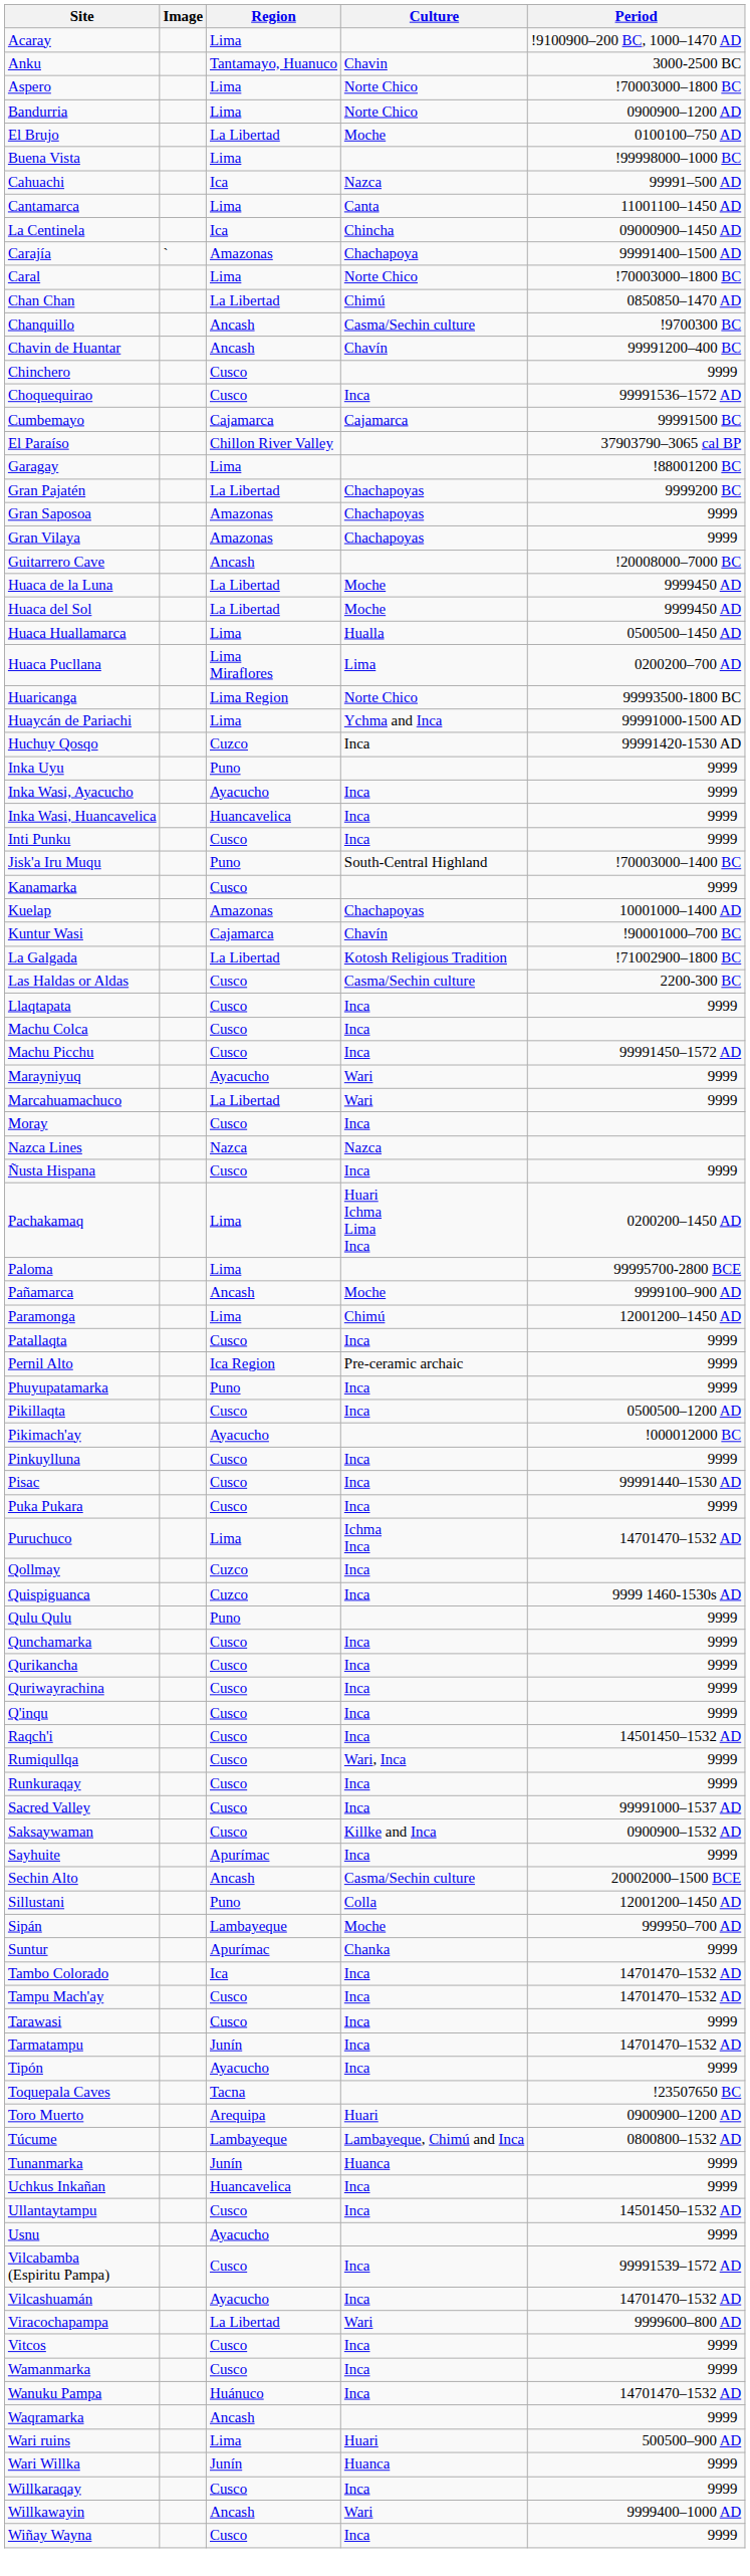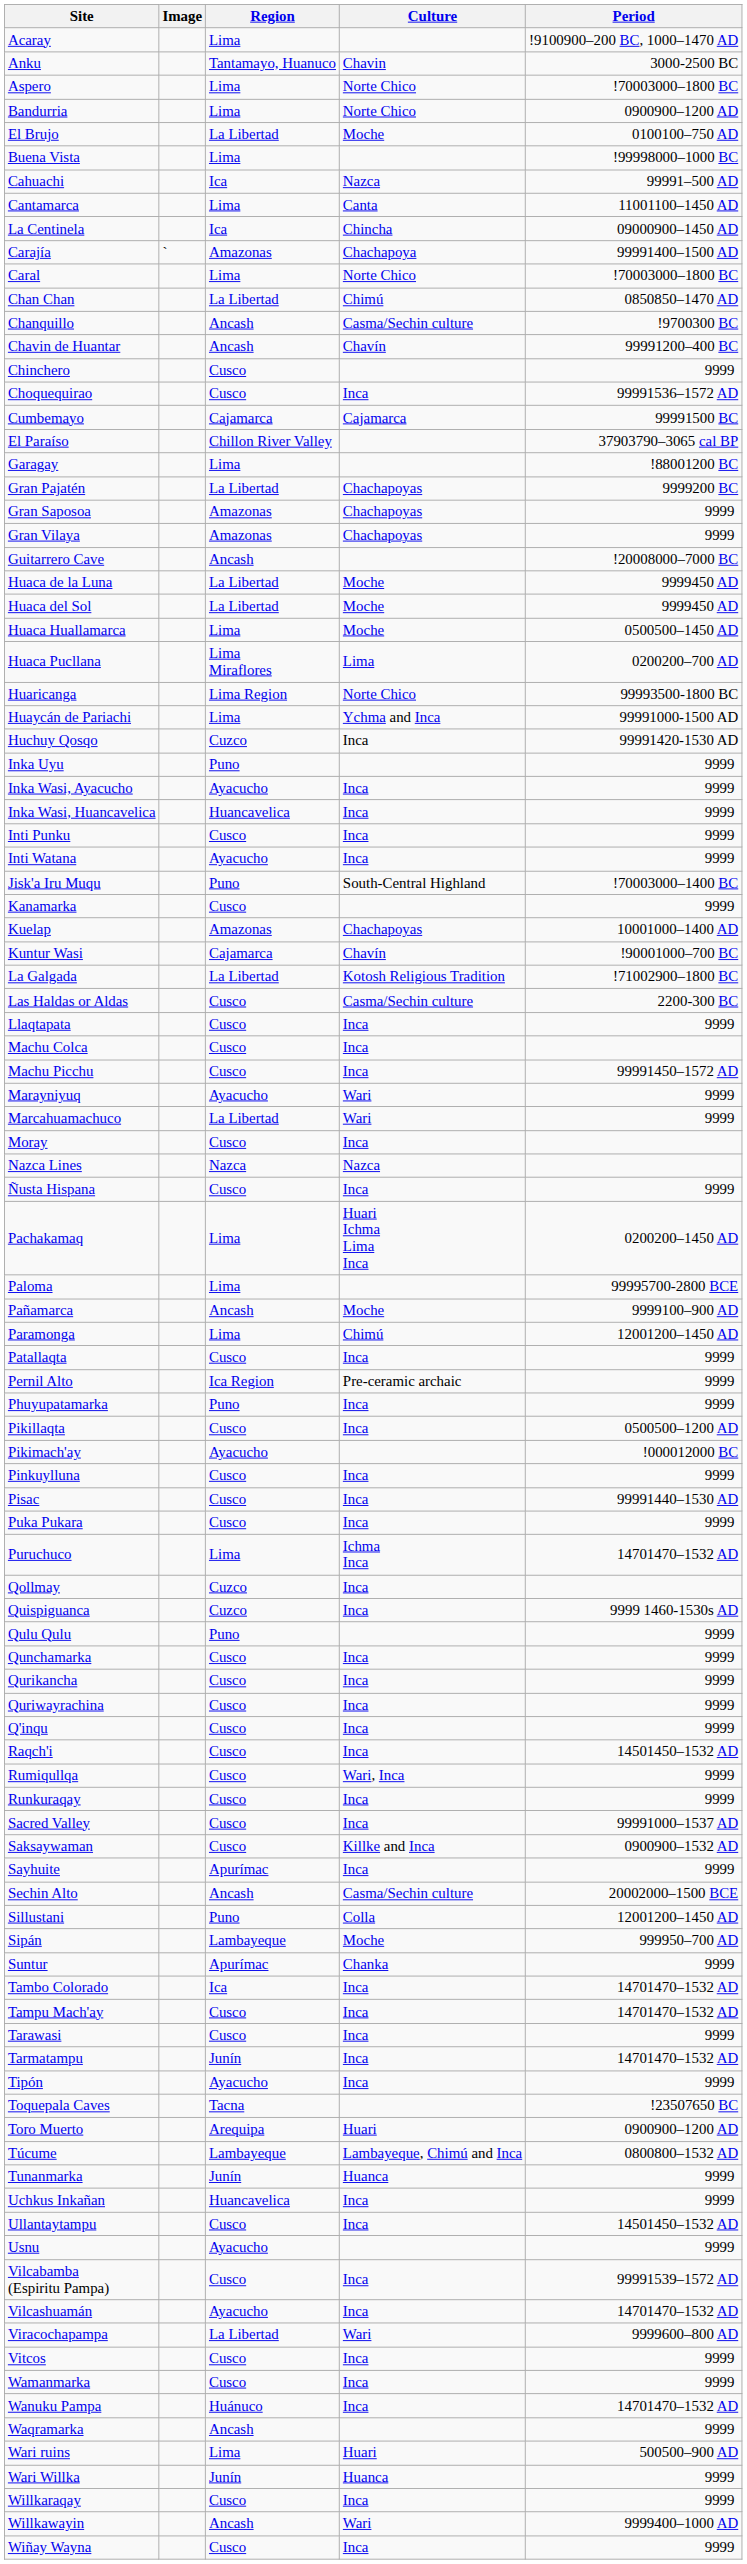Huaca Huallamarca | Culture: Hualla -> Moche
+ row: Inti Watana | Ayacucho | Inca | 9999
